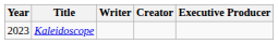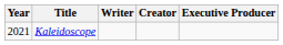Kaleidoscope | Year: 2023 -> 2021
